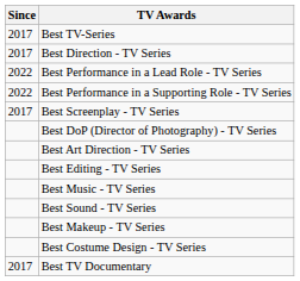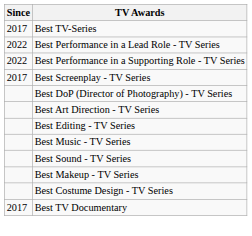- row: 2017 | Best Direction - TV Series
